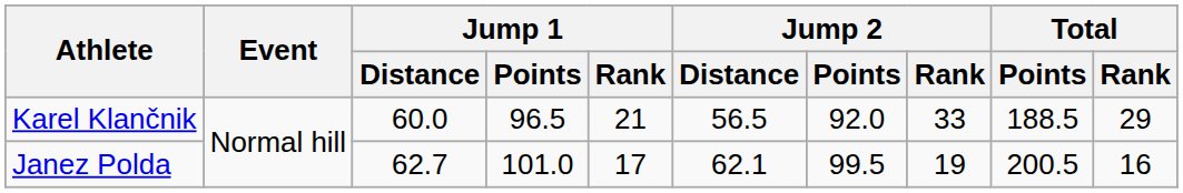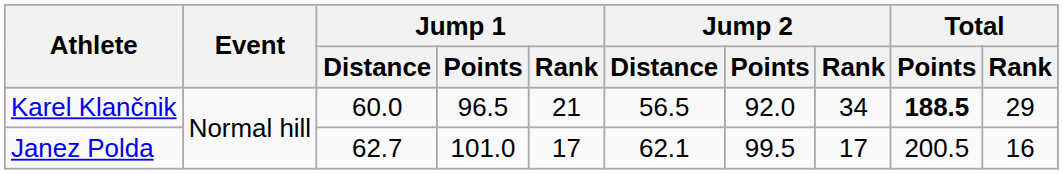Karel Klančnik | Jump 2 / Rank: 33 -> 34
Karel Klančnik | Total / Points: normal -> bold
Janez Polda | Jump 2 / Rank: 19 -> 17
